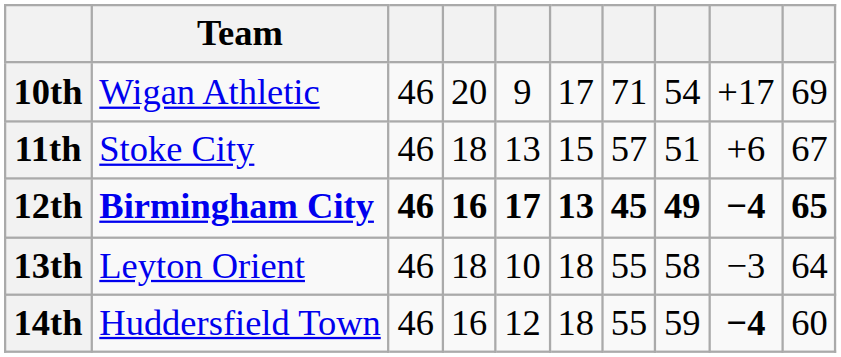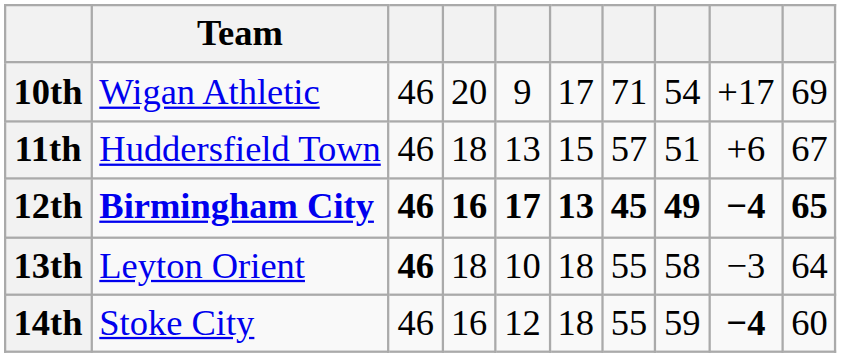11th | Team: Stoke City -> Huddersfield Town
13th | column 3: normal -> bold
14th | Team: Huddersfield Town -> Stoke City
